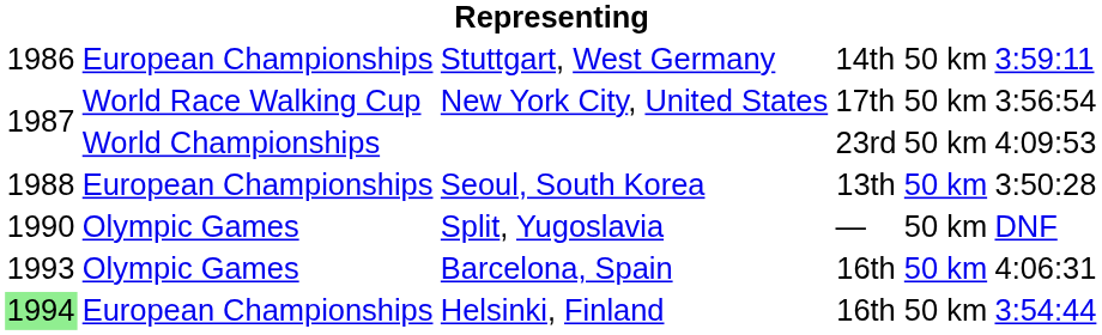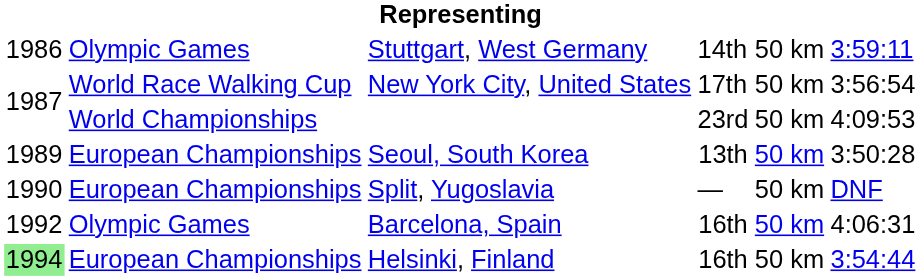Stuttgart, West Germany | column 2: European Championships -> Olympic Games
Seoul, South Korea | column 1: 1988 -> 1989
Split, Yugoslavia | column 2: Olympic Games -> European Championships
Barcelona, Spain | column 1: 1993 -> 1992
